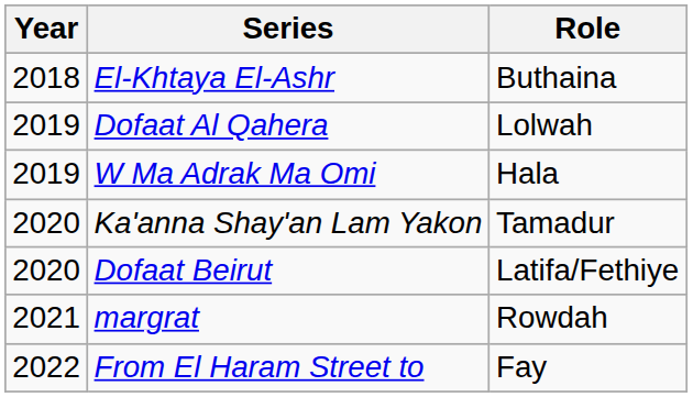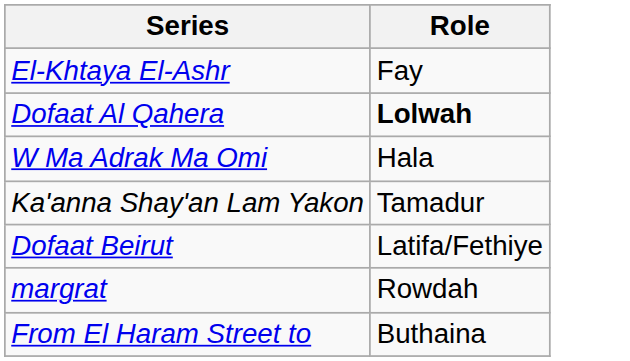- column: Year | 2018 | 2019 | 2019 | 2020 | 2020 | 2021 | 2022
El-Khtaya El-Ashr | Role: Buthaina -> Fay
Dofaat Al Qahera | Role: normal -> bold
From El Haram Street to | Role: Fay -> Buthaina
